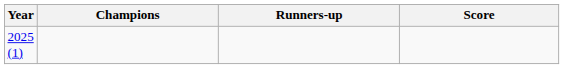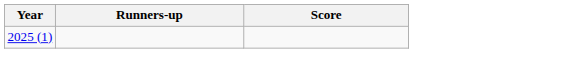- column: Champions
